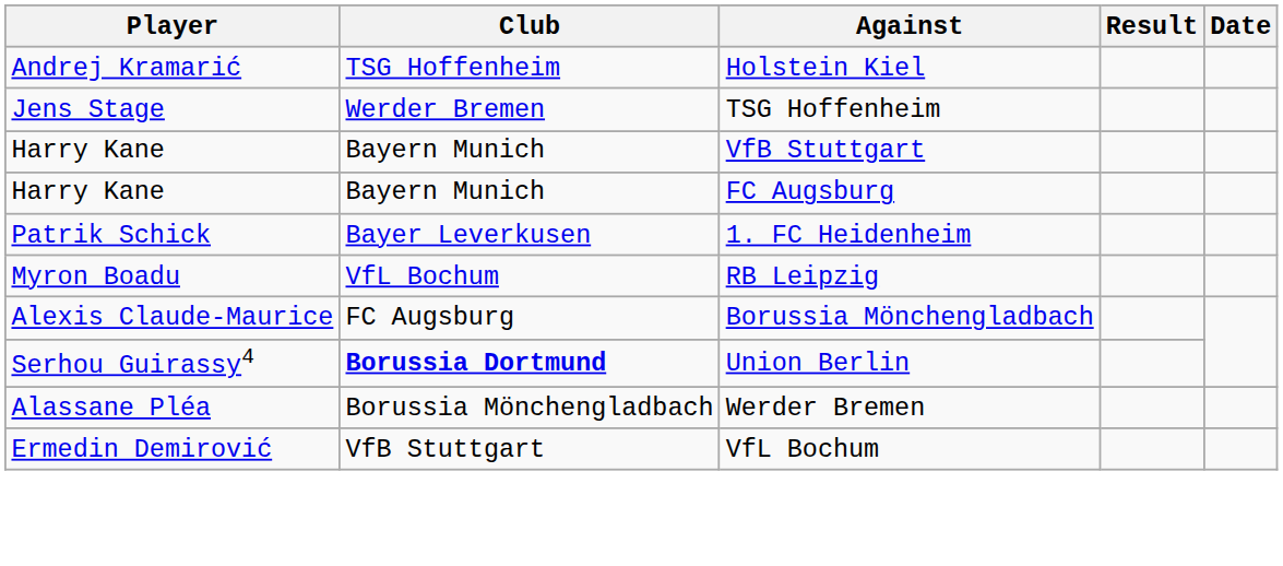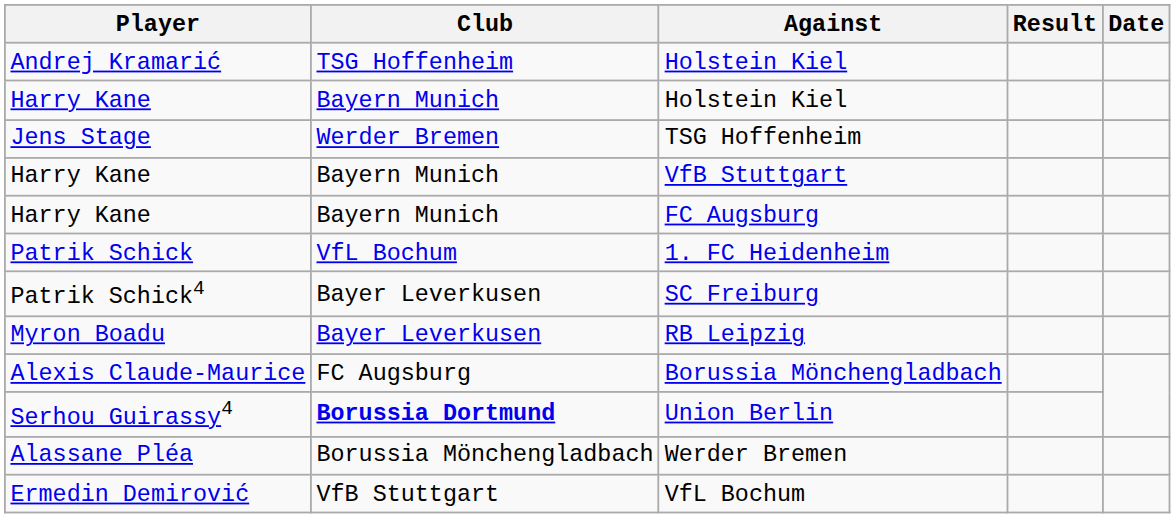+ row: Harry Kane | Bayern Munich | Holstein Kiel
1. FC Heidenheim | Club: Bayer Leverkusen -> VfL Bochum
+ row: Patrik Schick4 | Bayer Leverkusen | SC Freiburg
RB Leipzig | Club: VfL Bochum -> Bayer Leverkusen
